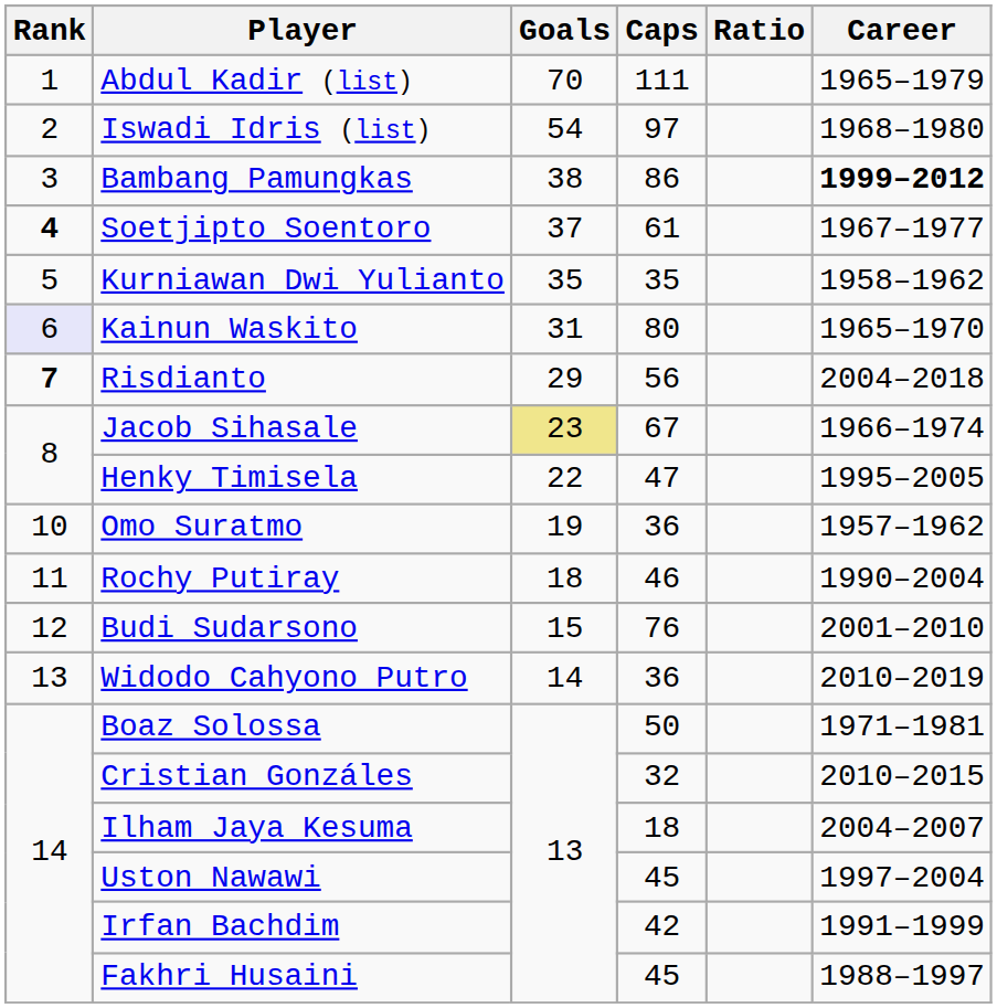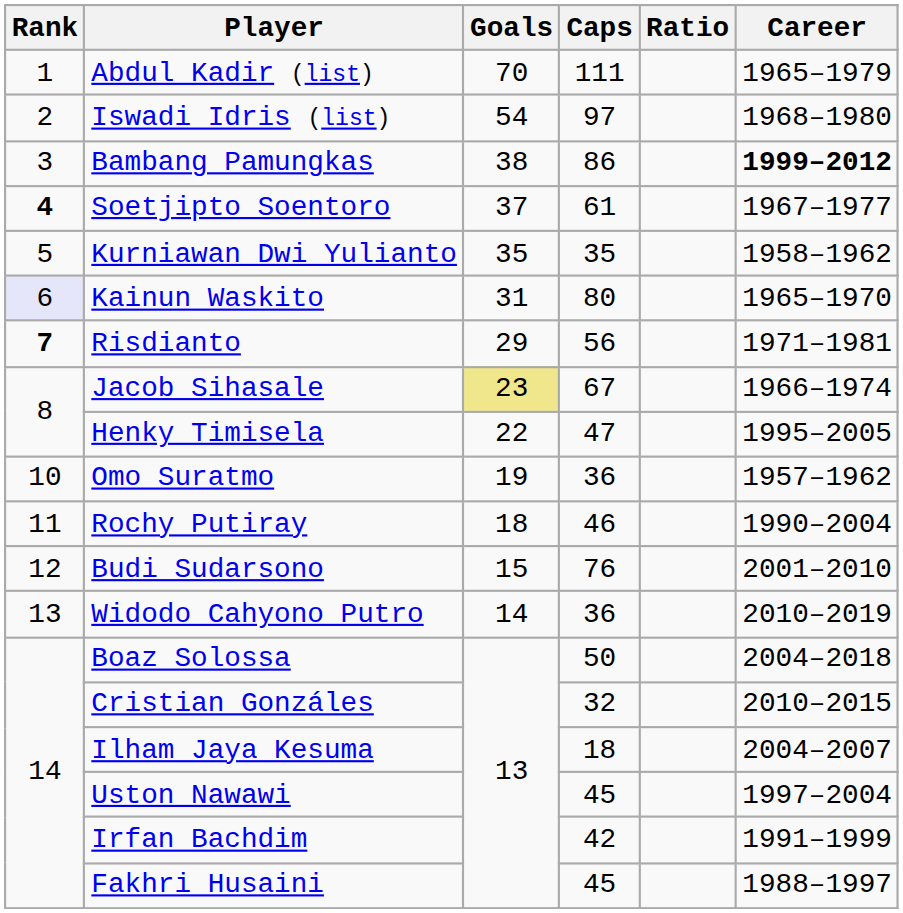Risdianto | Career: 2004–2018 -> 1971–1981
Boaz Solossa | Career: 1971–1981 -> 2004–2018
